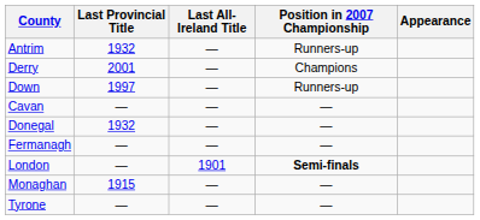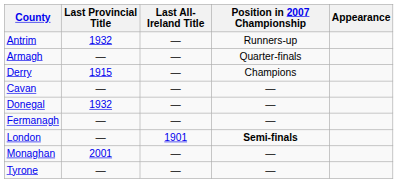+ row: Armagh | — | — | Quarter-finals
Derry | Last Provincial Title: 2001 -> 1915
- row: Down | 1997 | — | Runners-up
Monaghan | Last Provincial Title: 1915 -> 2001
